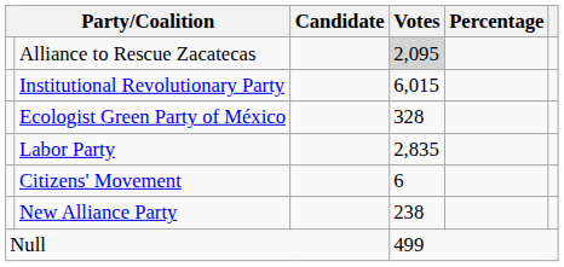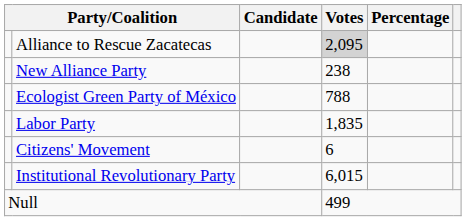rows swapped: Institutional Revolutionary Party <-> New Alliance Party
Ecologist Green Party of México | Votes: 328 -> 788
Labor Party | Votes: 2,835 -> 1,835
